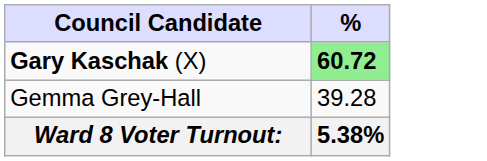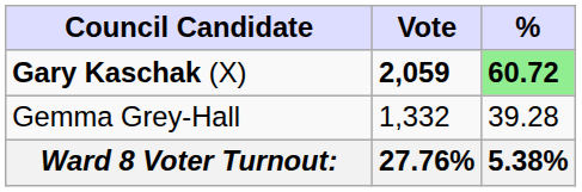+ column: Vote | 2,059 | 1,332 | 27.76%
